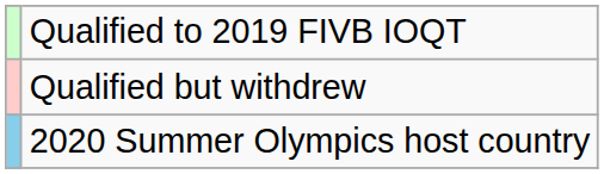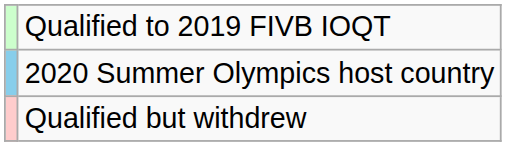rows swapped: Qualified but withdrew <-> 2020 Summer Olympics host country
